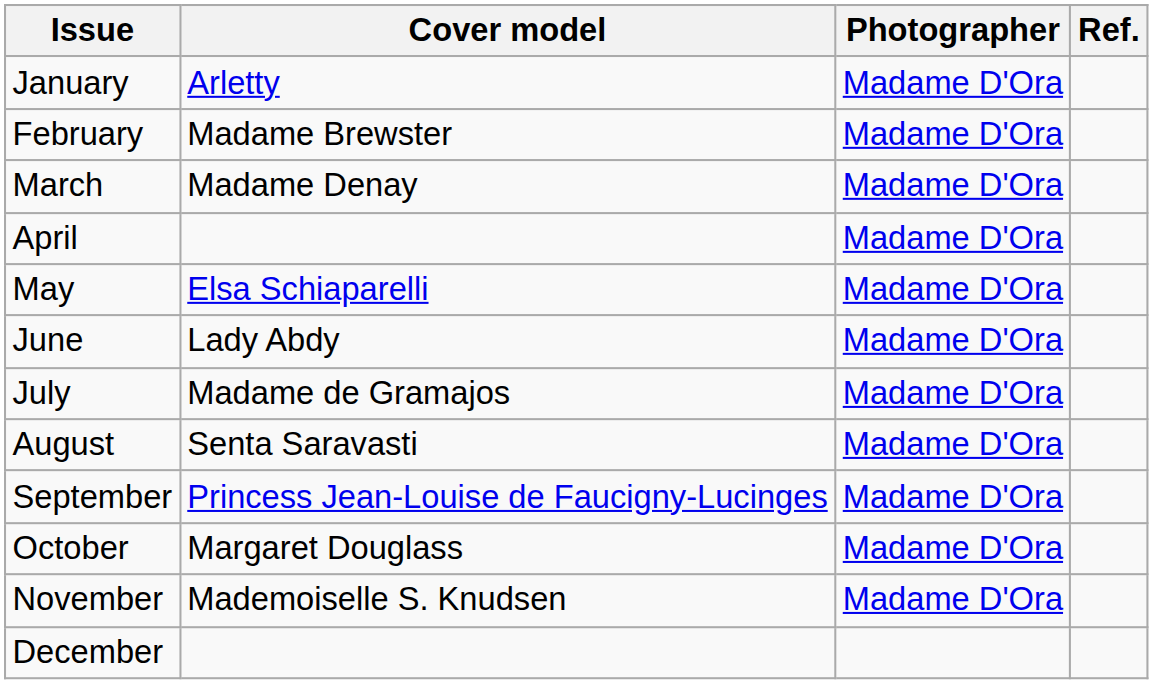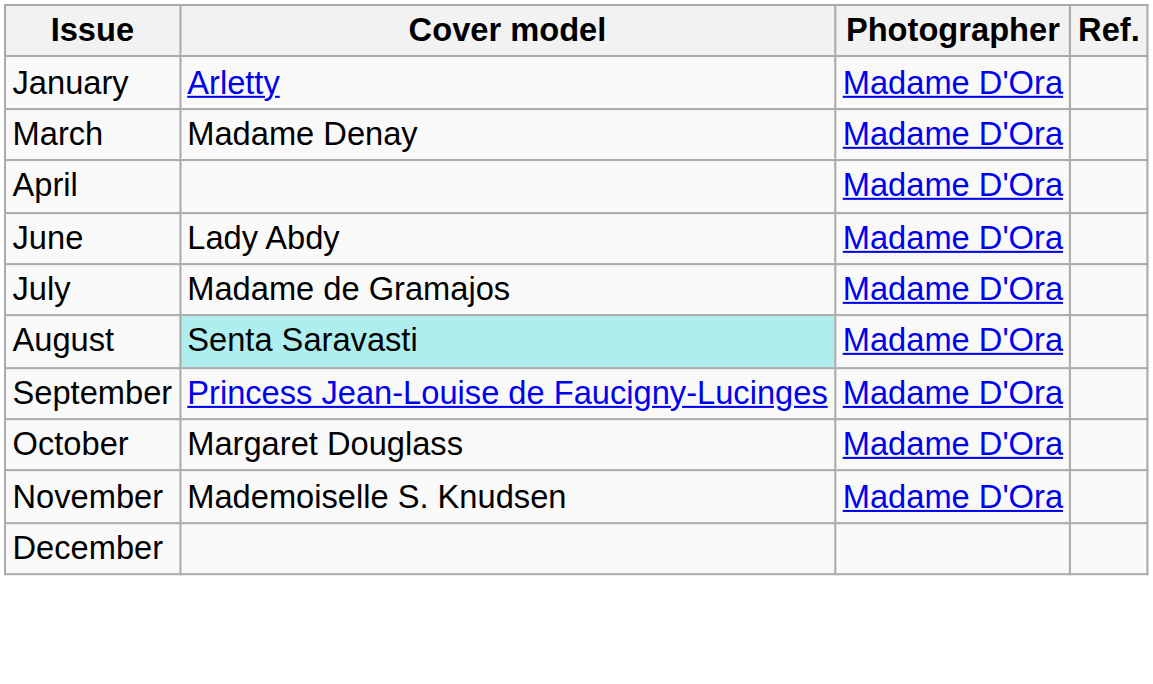- row: February | Madame Brewster | Madame D'Ora
- row: May | Elsa Schiaparelli | Madame D'Ora
August | Cover model: no background -> paleturquoise background
